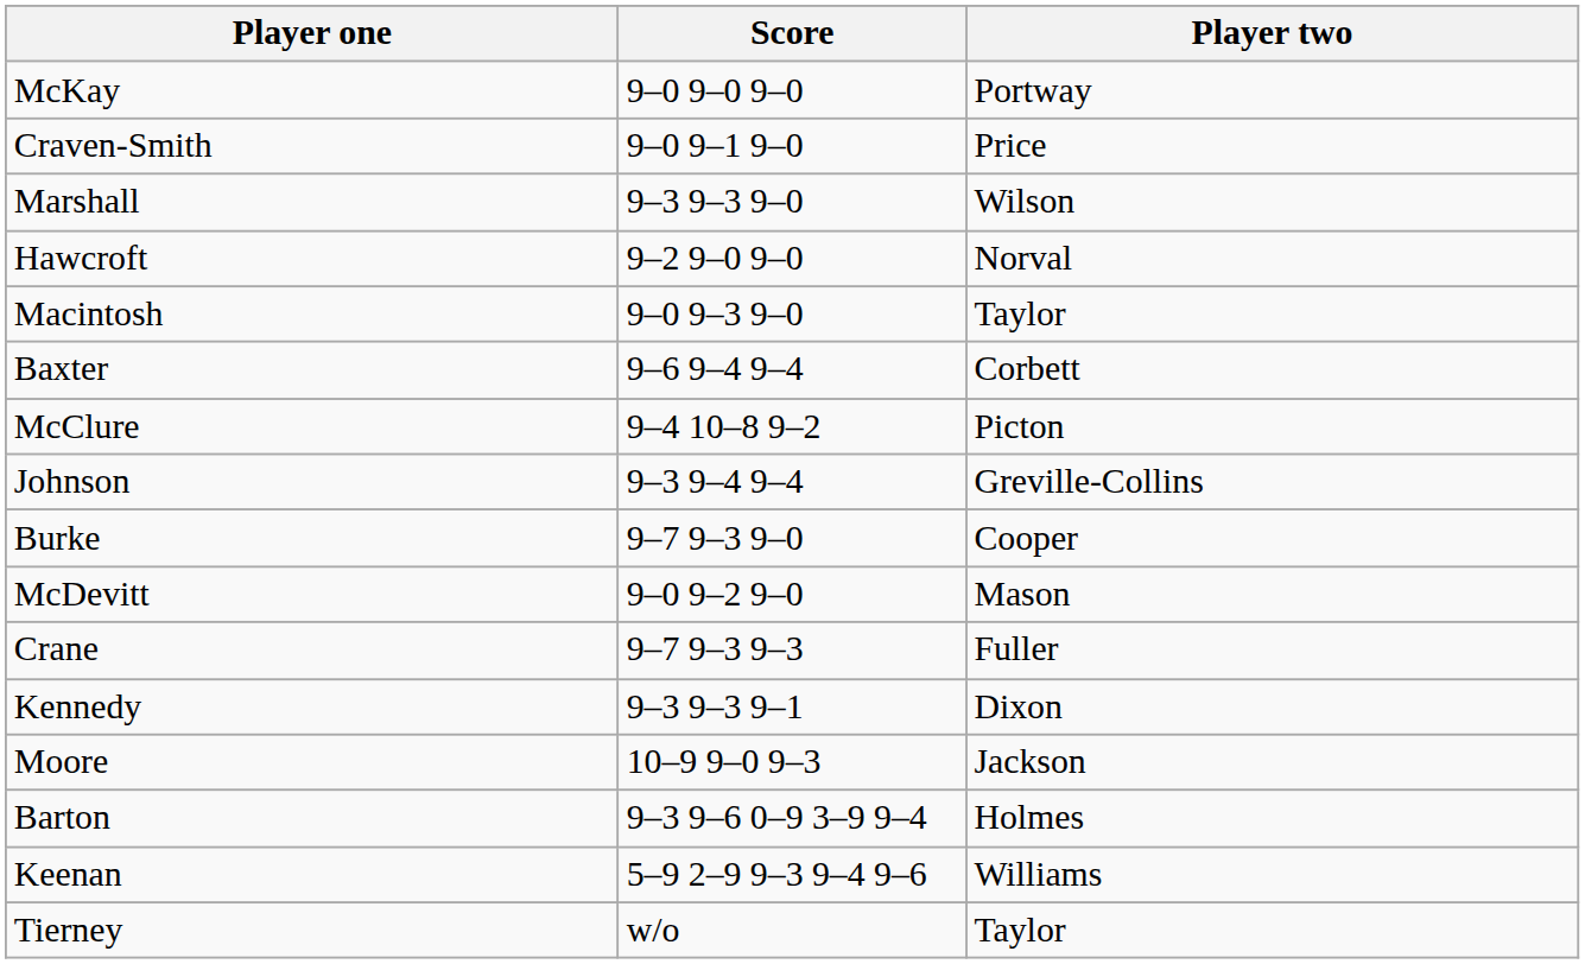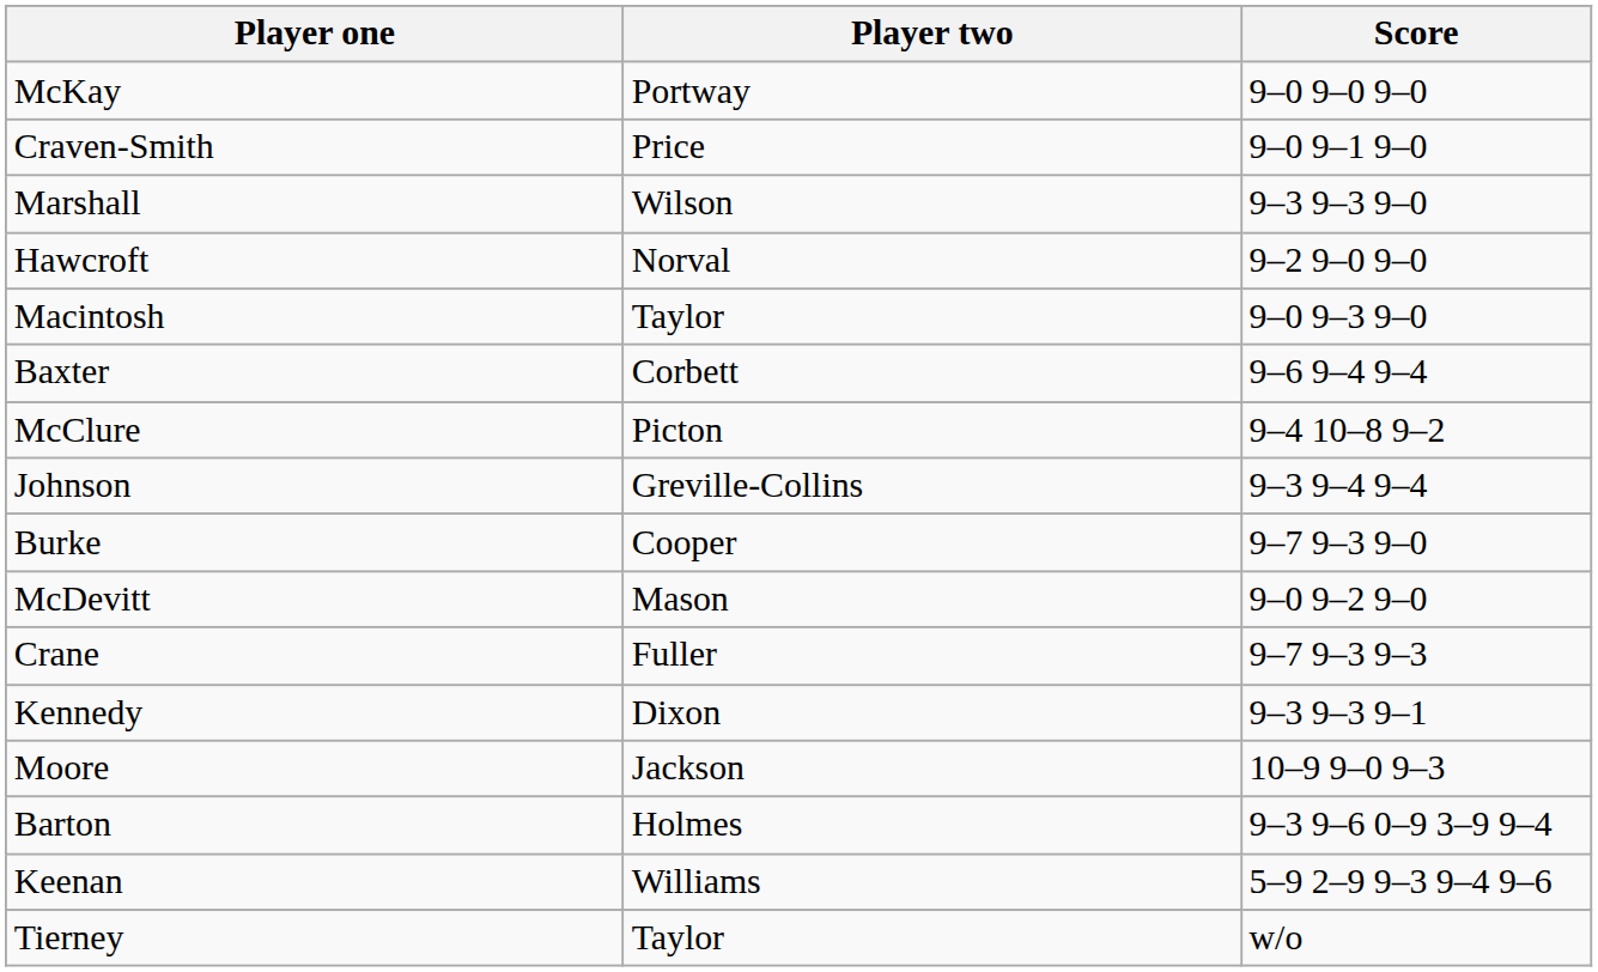columns swapped: Player two <-> Score
